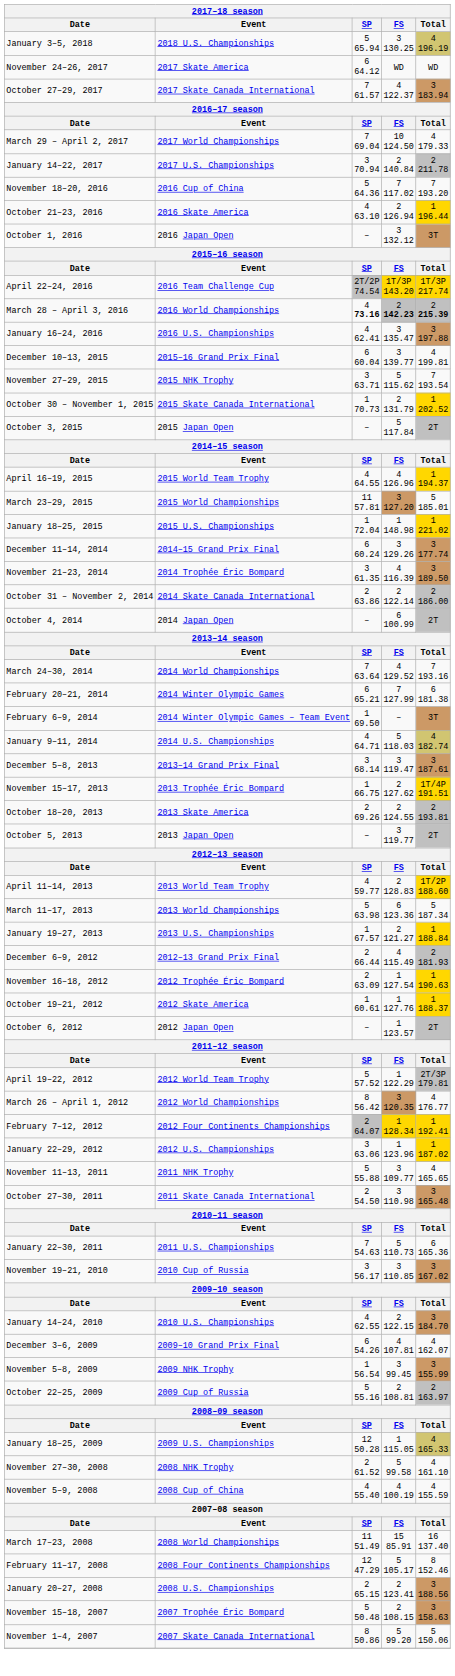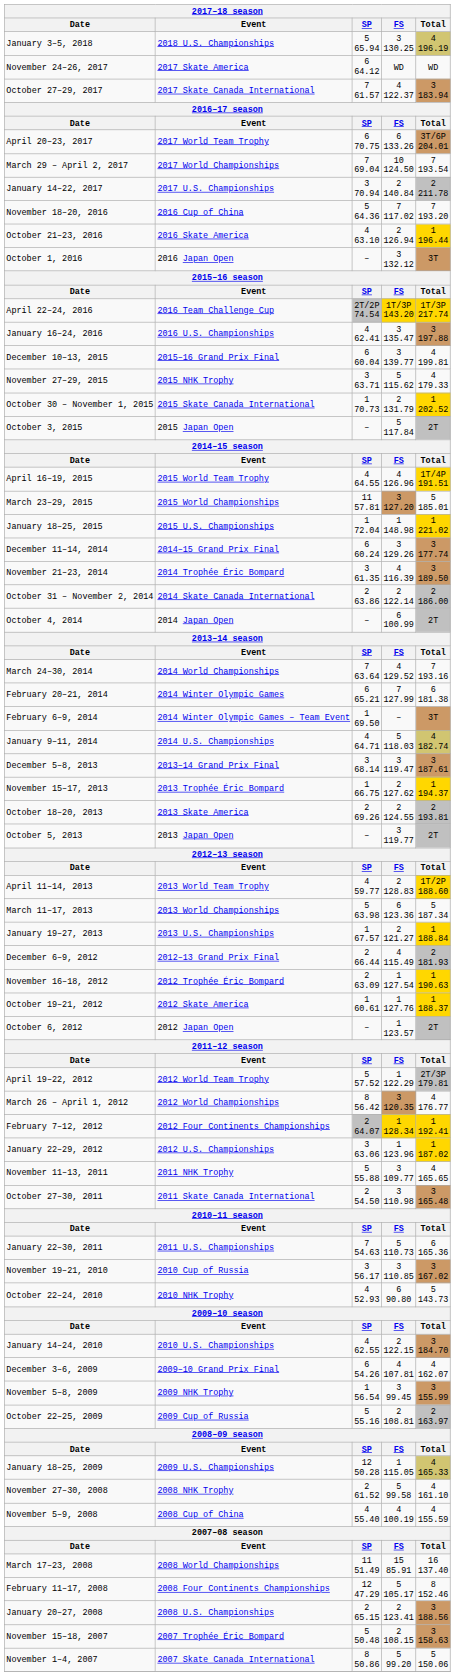+ row: April 20–23, 2017 | 2017 World Team Trophy | 6 70.75 | 6 133.26 | 3T/6P 204.01
March 29 – April 2, 2017 | Total: 4 179.33 -> 7 193.54
- row: March 28 – April 3, 2016 | 2016 World Championships | 4 73.16 | 2 142.23 | 2 215.39
November 27–29, 2015 | Total: 7 193.54 -> 4 179.33
April 16–19, 2015 | Total: 1 194.37 -> 1T/4P 191.51
November 15–17, 2013 | Total: 1T/4P 191.51 -> 1 194.37
+ row: October 22–24, 2010 | 2010 NHK Trophy | 4 52.93 | 6 90.80 | 5 143.73
